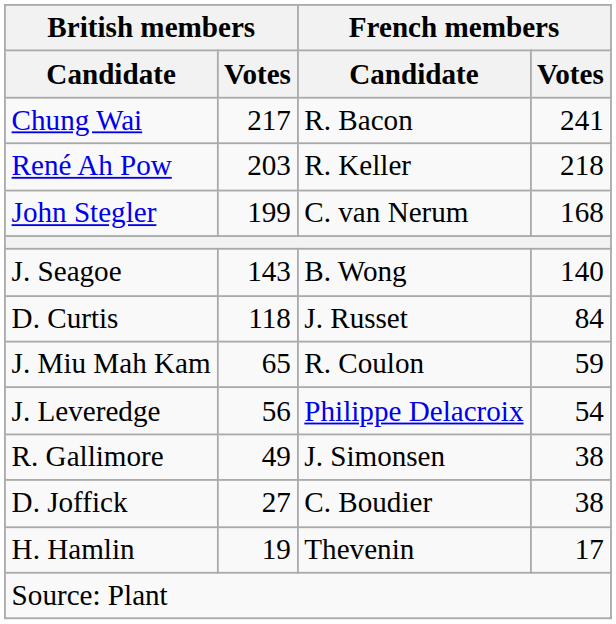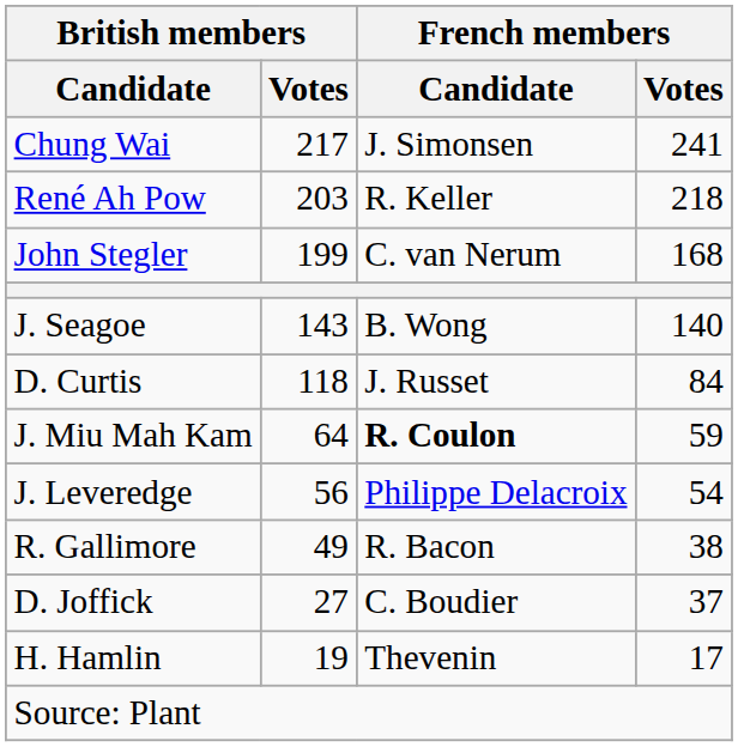Chung Wai | French members / Candidate: R. Bacon -> J. Simonsen
J. Miu Mah Kam | British members / Votes: 65 -> 64
J. Miu Mah Kam | French members / Candidate: normal -> bold
R. Gallimore | French members / Candidate: J. Simonsen -> R. Bacon
D. Joffick | French members / Votes: 38 -> 37
